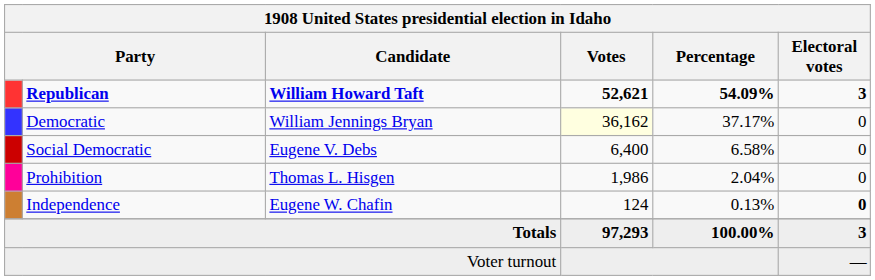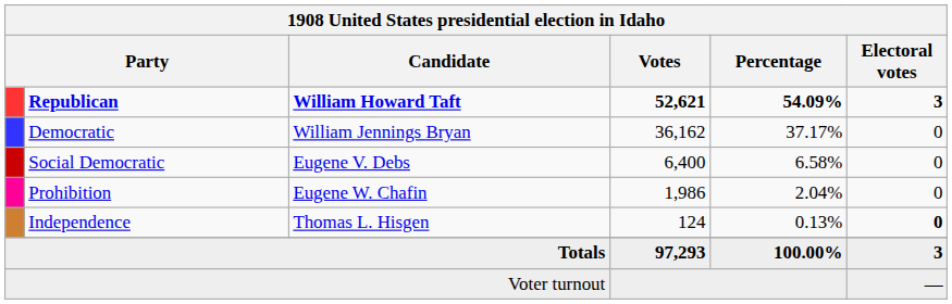Democratic | Votes: lightyellow background -> no background
Prohibition | Candidate: Thomas L. Hisgen -> Eugene W. Chafin
Independence | Candidate: Eugene W. Chafin -> Thomas L. Hisgen
